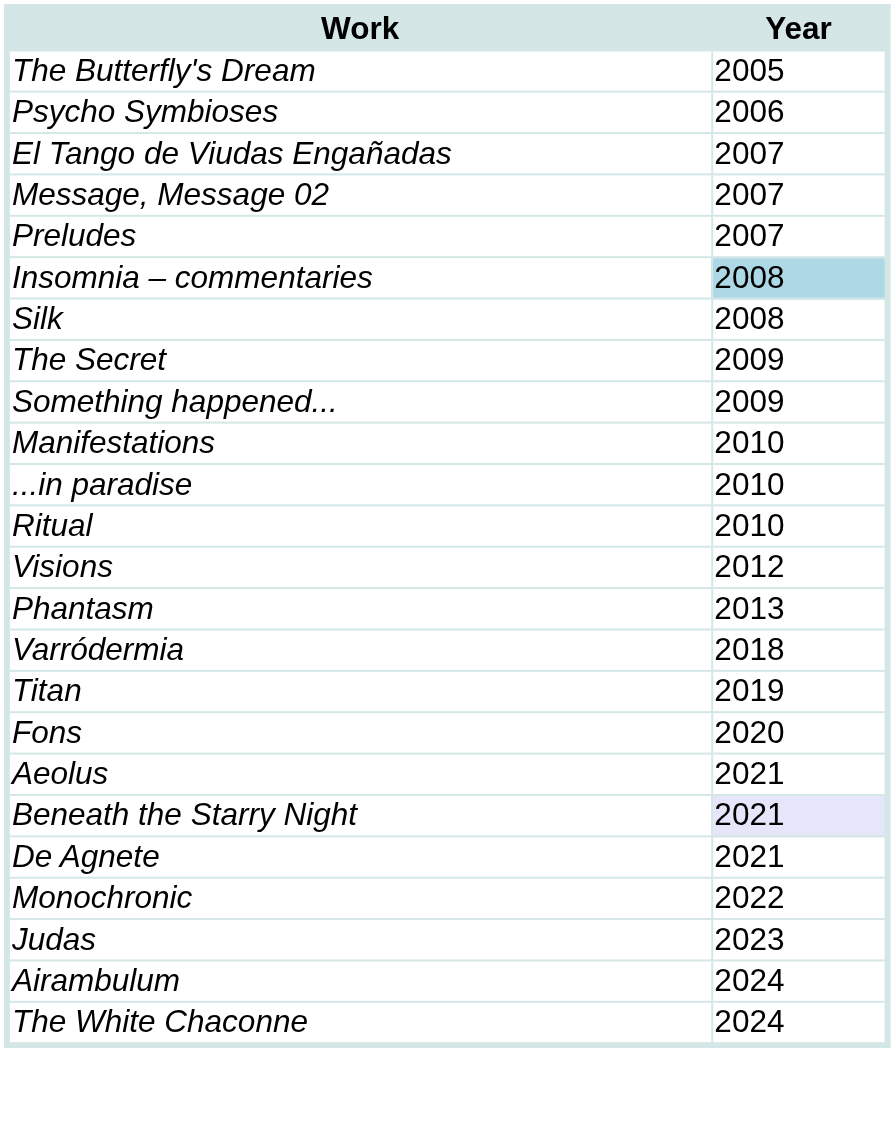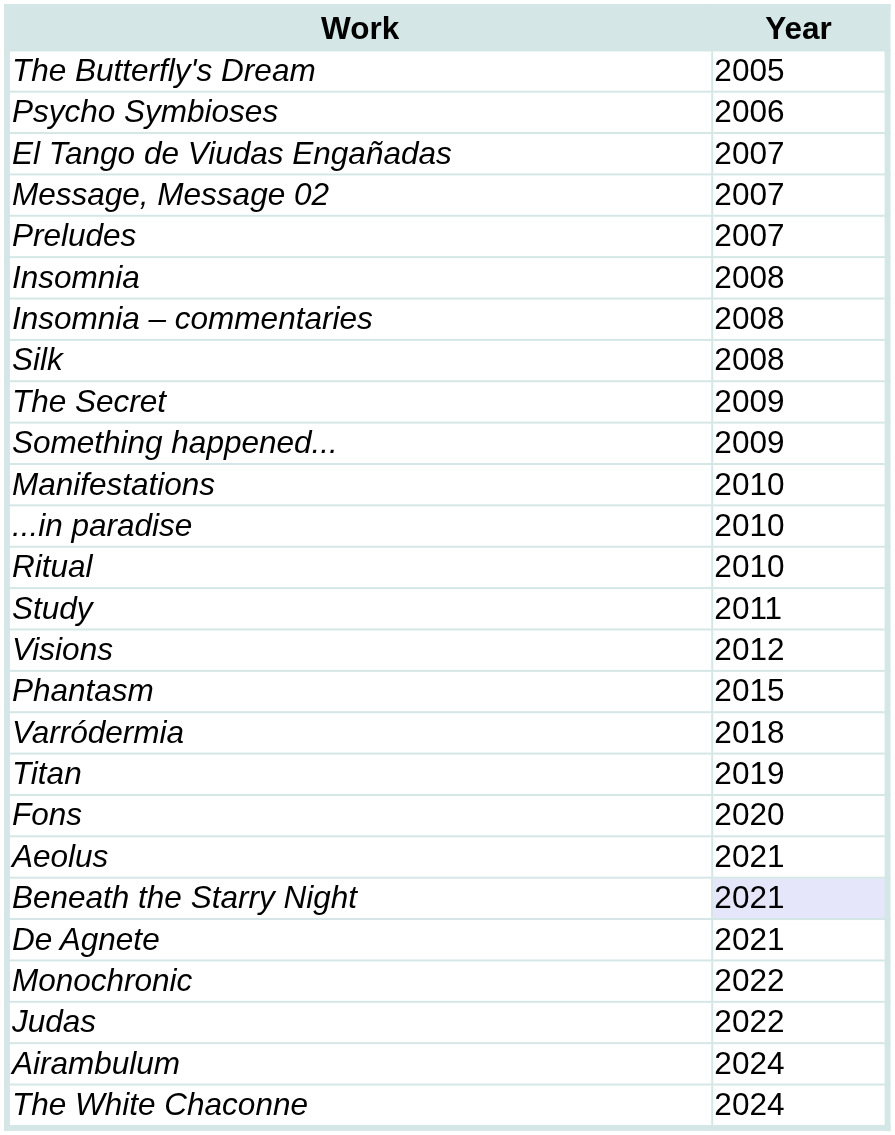+ row: Insomnia | 2008
Insomnia – commentaries | Year: lightblue background -> no background
+ row: Study | 2011
Phantasm | Year: 2013 -> 2015
Judas | Year: 2023 -> 2022
